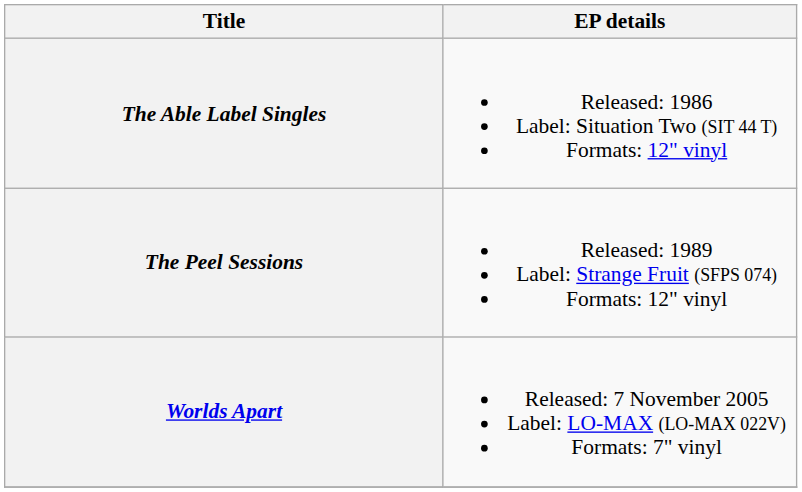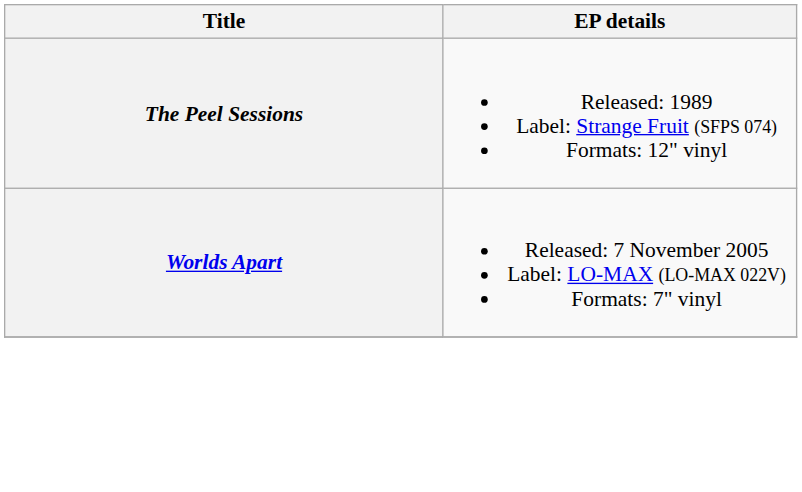- row: The Able Label Singles | Released: 1986 Label: Situation Two (SIT 44 T) Formats: 12" vinyl
